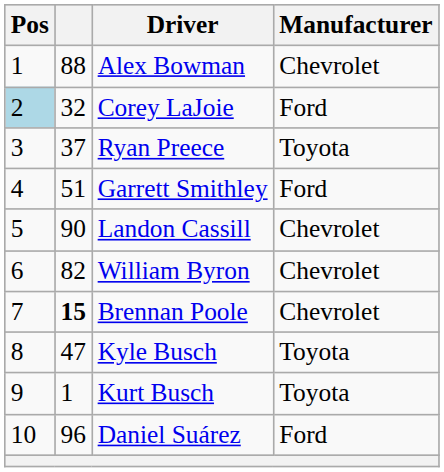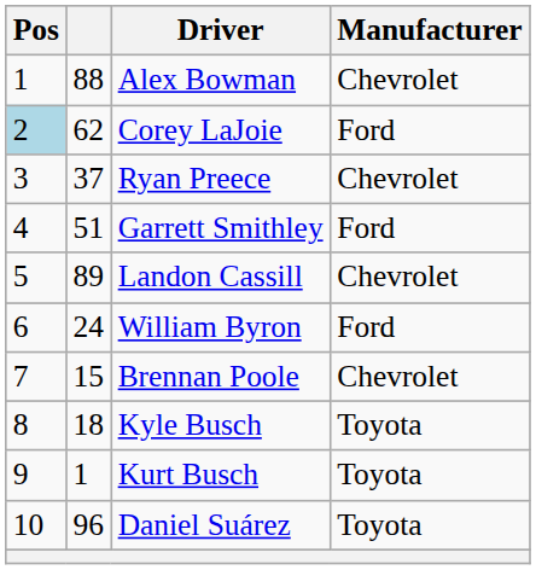Corey LaJoie | column 2: 32 -> 62
Ryan Preece | Manufacturer: Toyota -> Chevrolet
Landon Cassill | column 2: 90 -> 89
William Byron | column 2: 82 -> 24
William Byron | Manufacturer: Chevrolet -> Ford
Brennan Poole | column 2: bold -> normal
Kyle Busch | column 2: 47 -> 18
Daniel Suárez | Manufacturer: Ford -> Toyota
